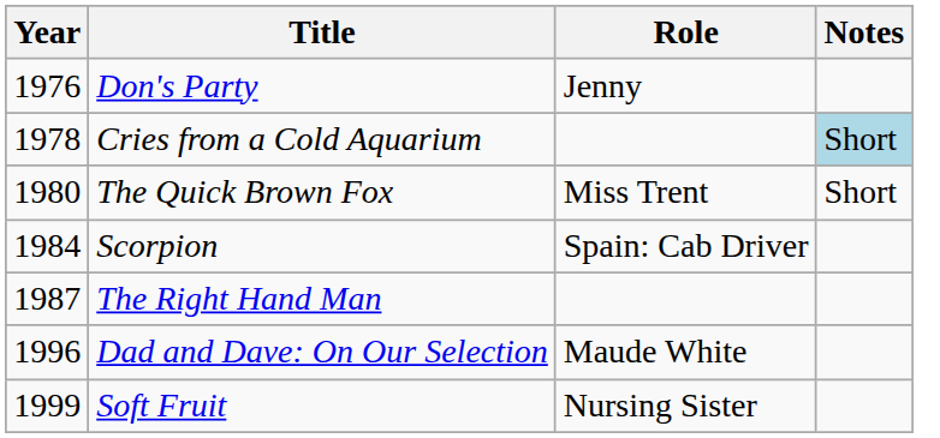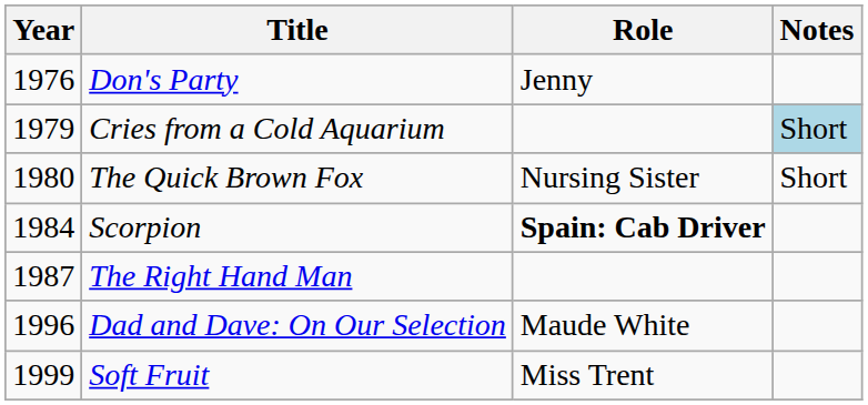Cries from a Cold Aquarium | Year: 1978 -> 1979
The Quick Brown Fox | Role: Miss Trent -> Nursing Sister
Scorpion | Role: normal -> bold
Soft Fruit | Role: Nursing Sister -> Miss Trent
